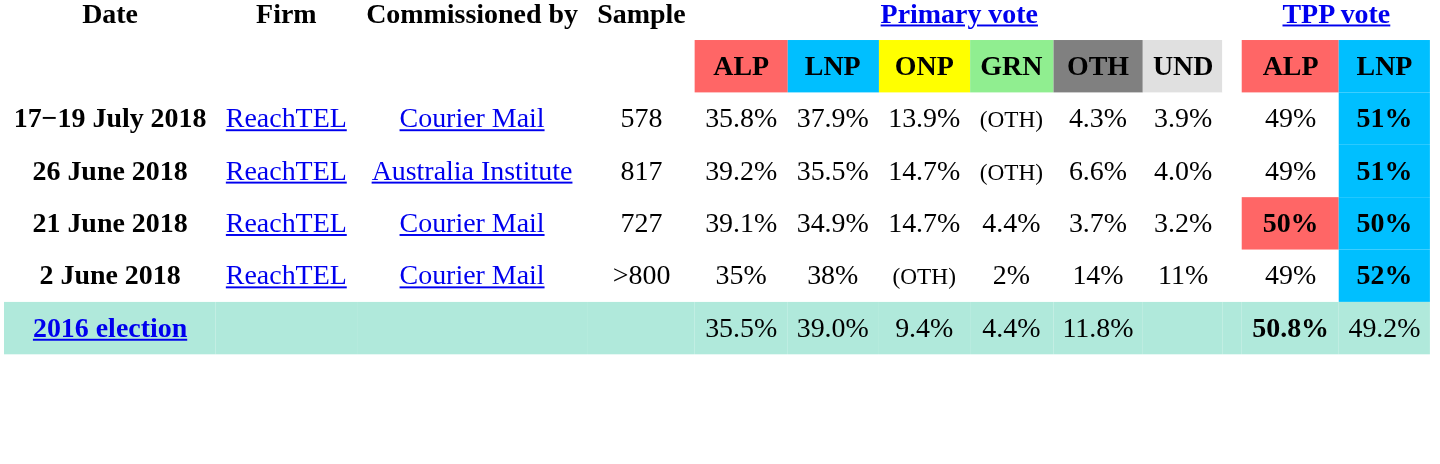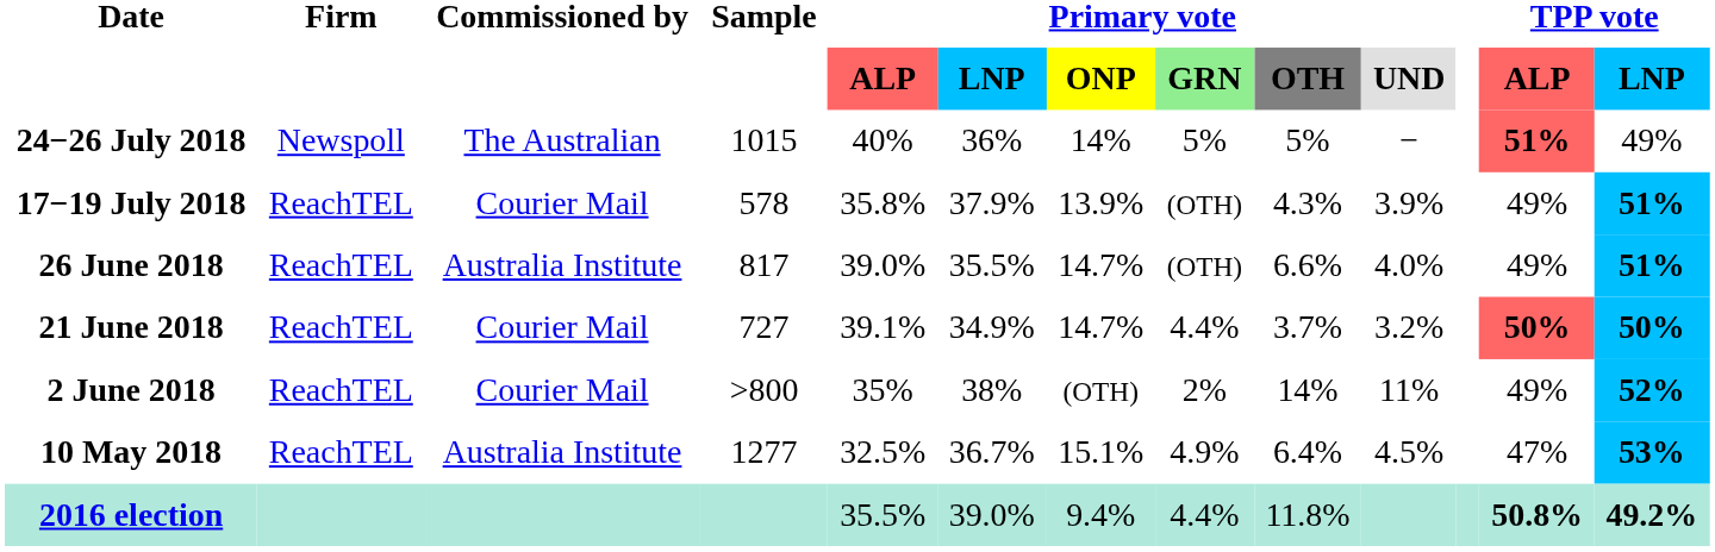+ row: 24−26 July 2018 | Newspoll | The Australian | 1015 | 40% | 36% | 14% | 5% | 5% | − | 51% | 49%
26 June 2018 | Primary vote / ALP: 39.2% -> 39.0%
+ row: 10 May 2018 | ReachTEL | Australia Institute | 1277 | 32.5% | 36.7% | 15.1% | 4.9% | 6.4% | 4.5% | 47% | 53%
2016 election | TPP vote / LNP: normal -> bold
